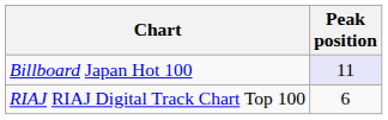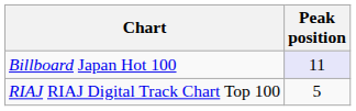RIAJ RIAJ Digital Track Chart Top 100 | Peak position: 6 -> 5
